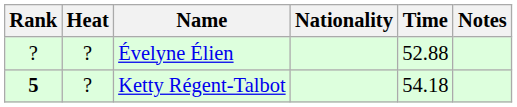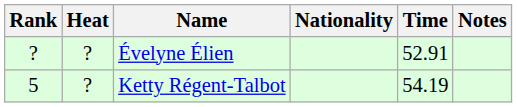Évelyne Élien | Time: 52.88 -> 52.91
Ketty Régent-Talbot | Rank: bold -> normal
Ketty Régent-Talbot | Time: 54.18 -> 54.19
